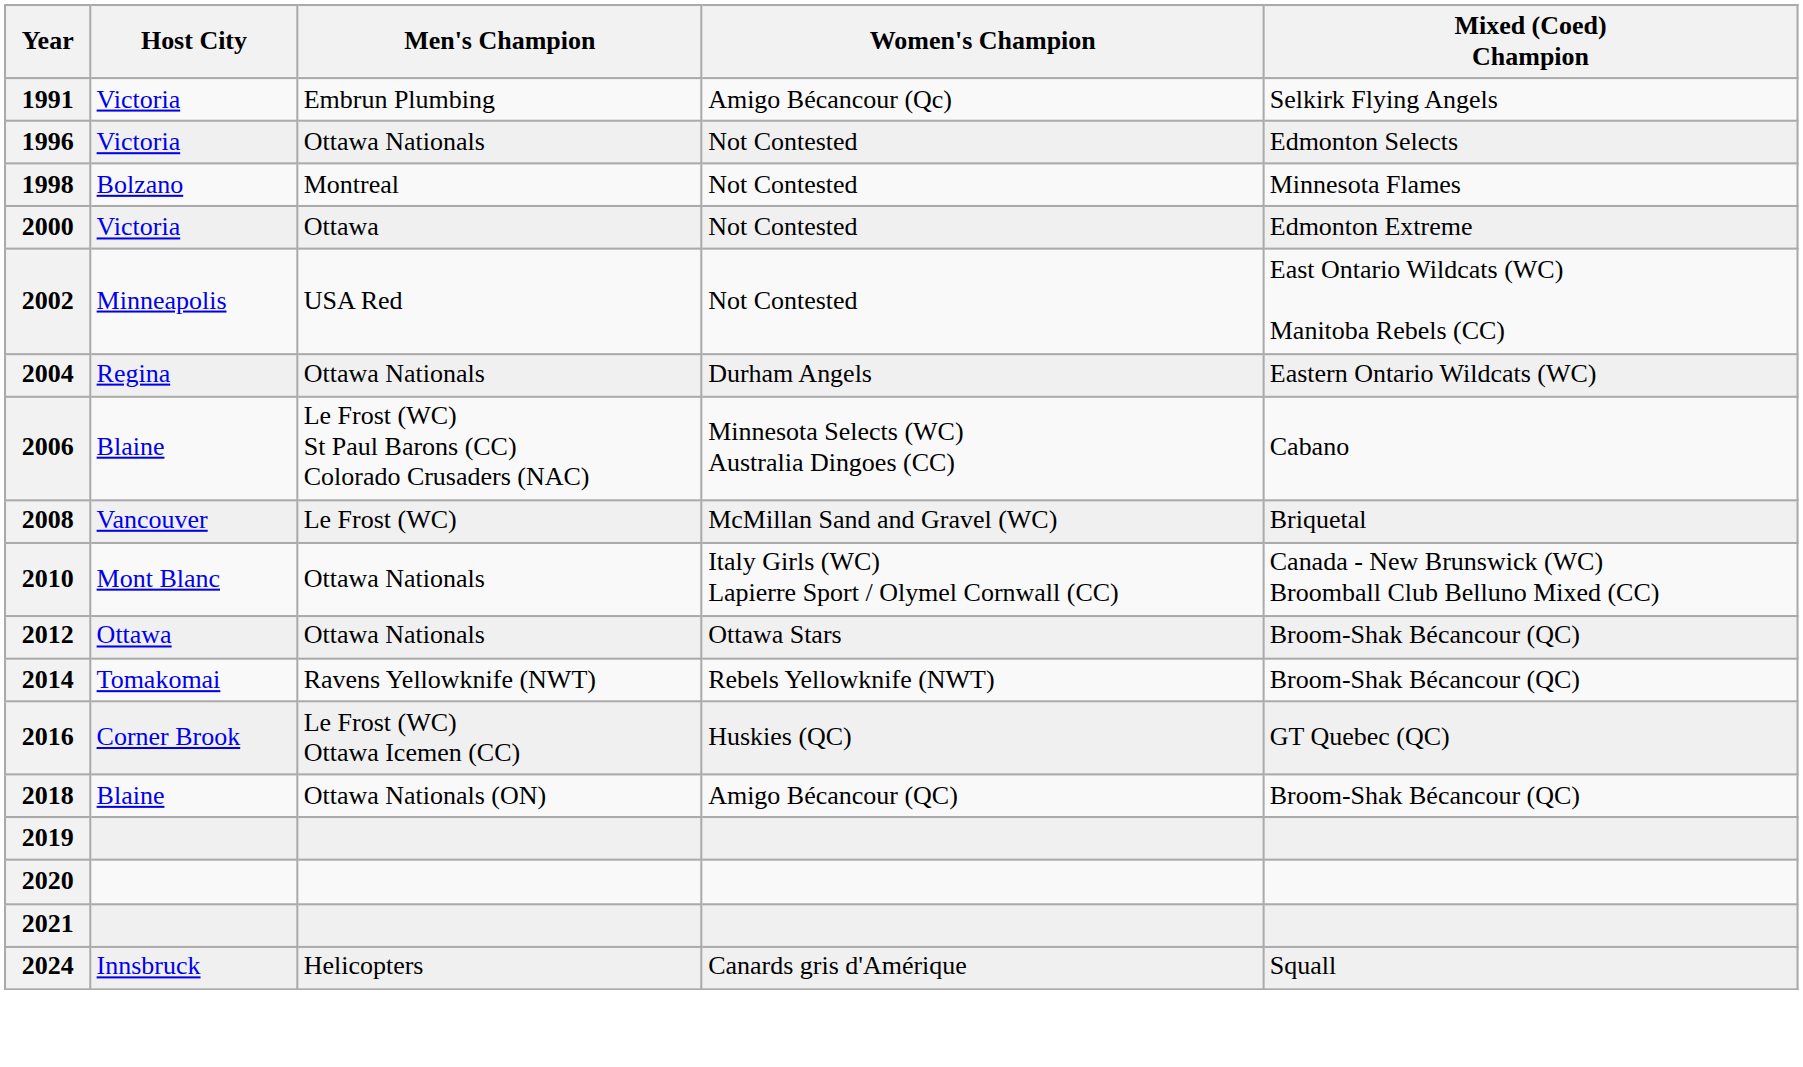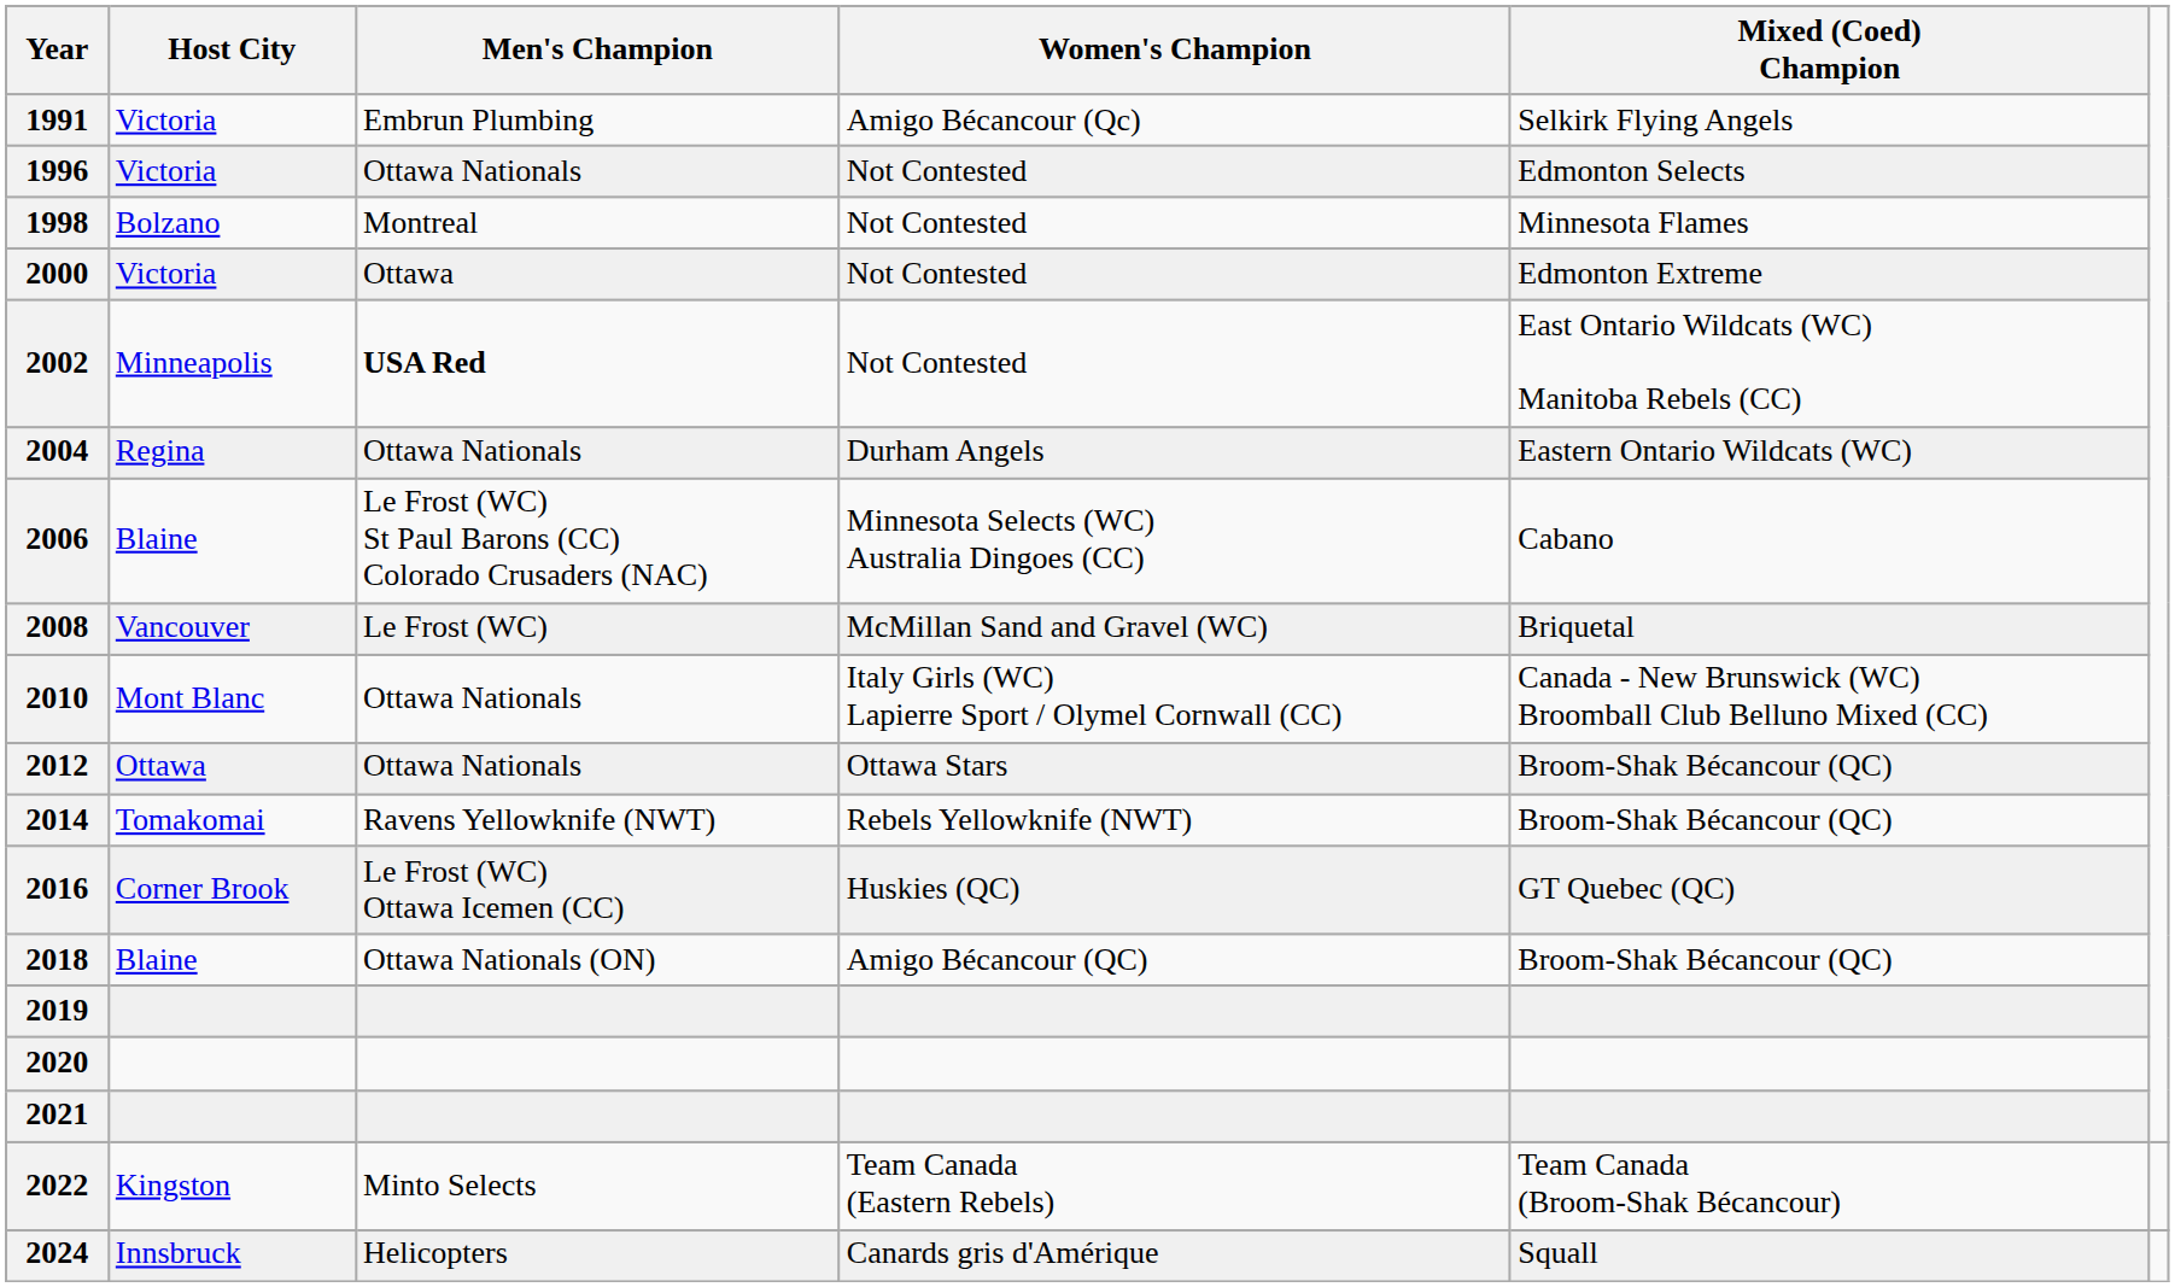2002 | Men's Champion: normal -> bold
+ row: 2022 | Kingston | Minto Selects | Team Canada (Eastern Rebels) | Team Canada (Broom-Shak Bécancour)
